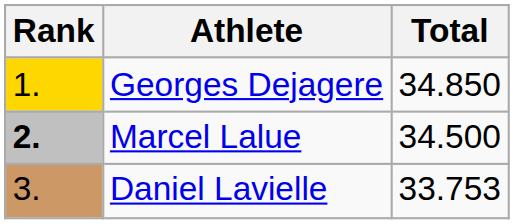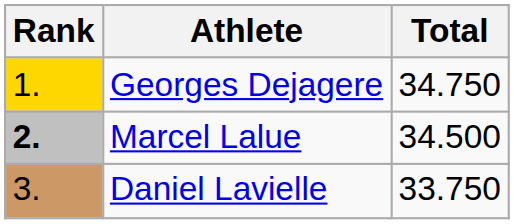Georges Dejagere | Total: 34.850 -> 34.750
Daniel Lavielle | Total: 33.753 -> 33.750
